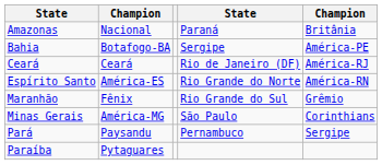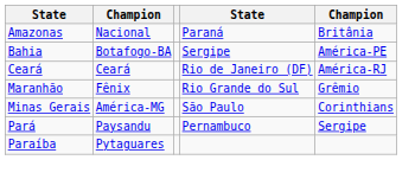- row: Espírito Santo | América-ES | Rio Grande do Norte | América-RN
